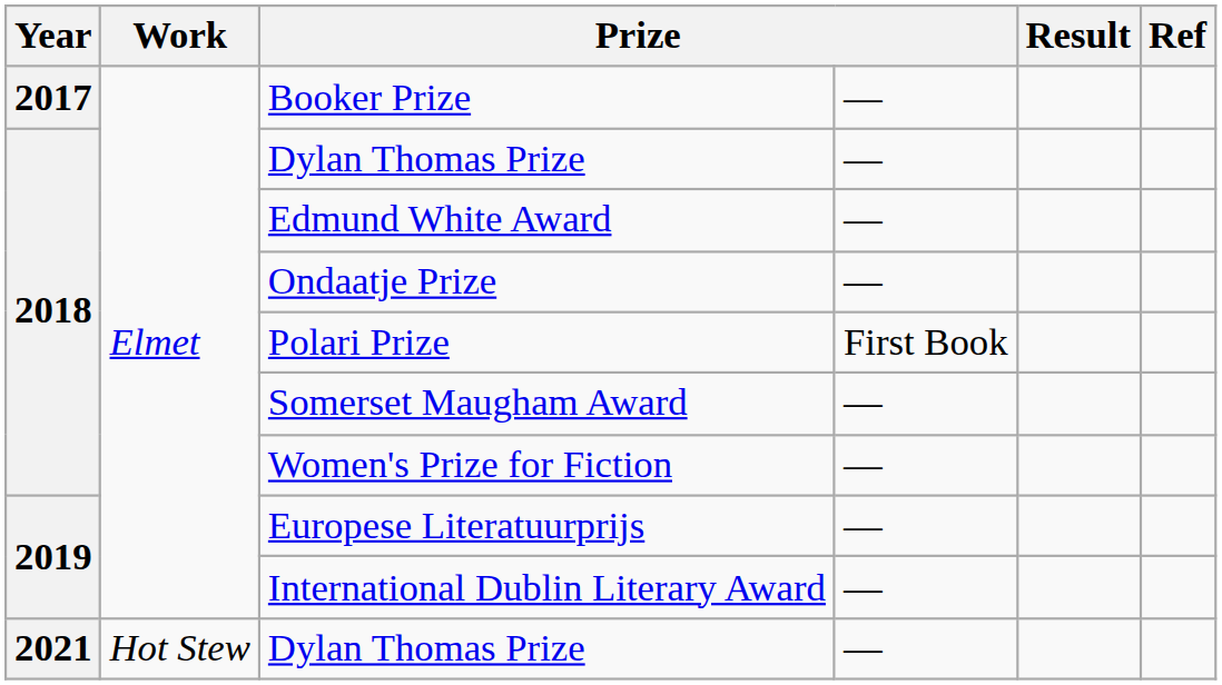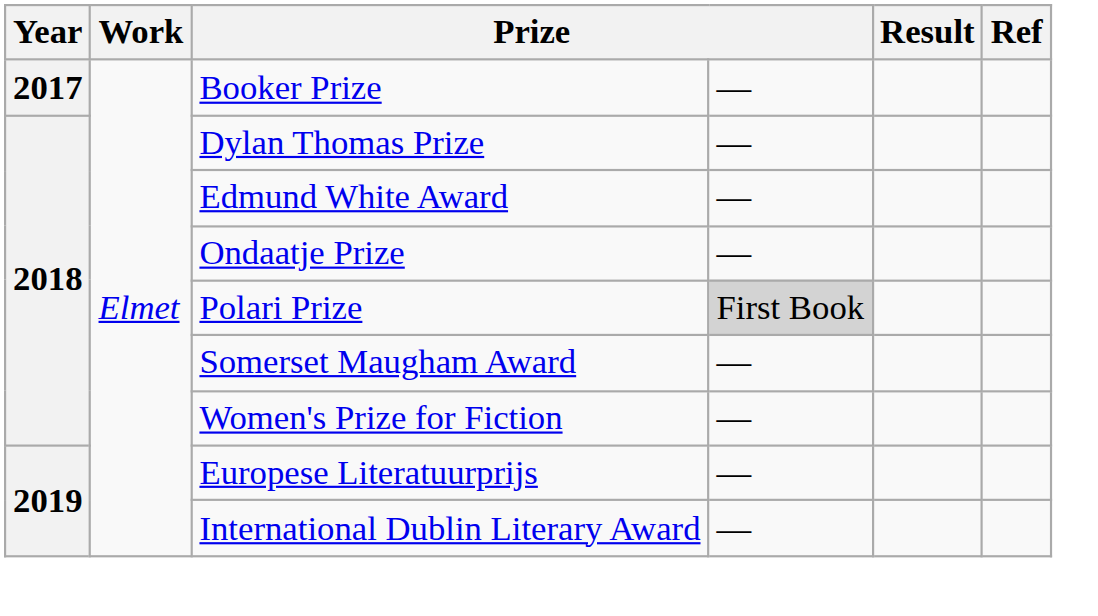Polari Prize | column 4: no background -> lightgrey background
- row: 2021 | Hot Stew | Dylan Thomas Prize | —
